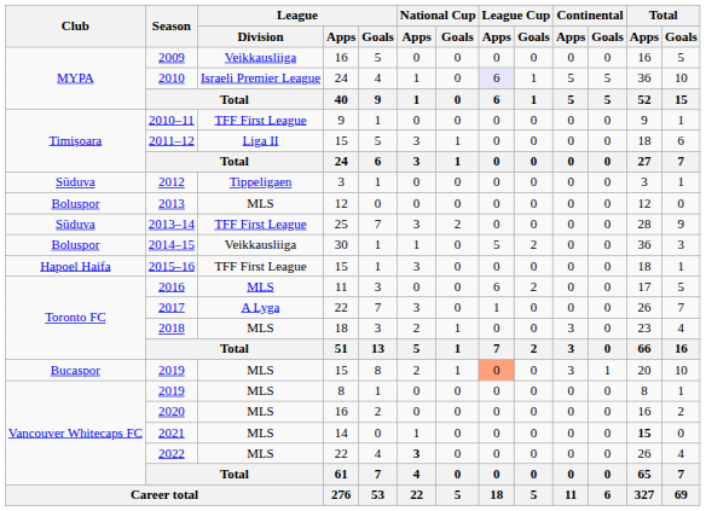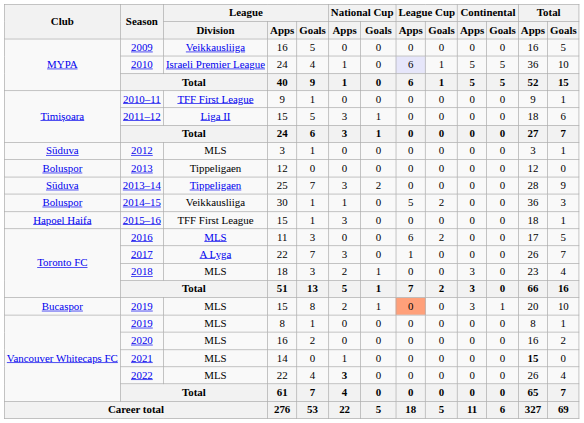2012 | League / Division: Tippeligaen -> MLS
2013 | League / Division: MLS -> Tippeligaen
2013–14 | League / Division: TFF First League -> Tippeligaen
